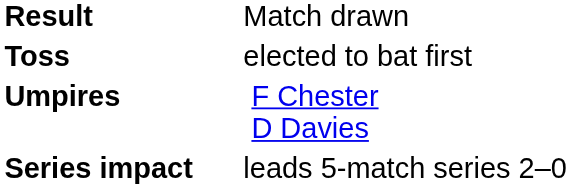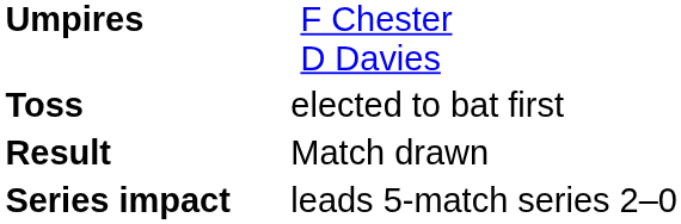rows swapped: Umpires <-> Result
